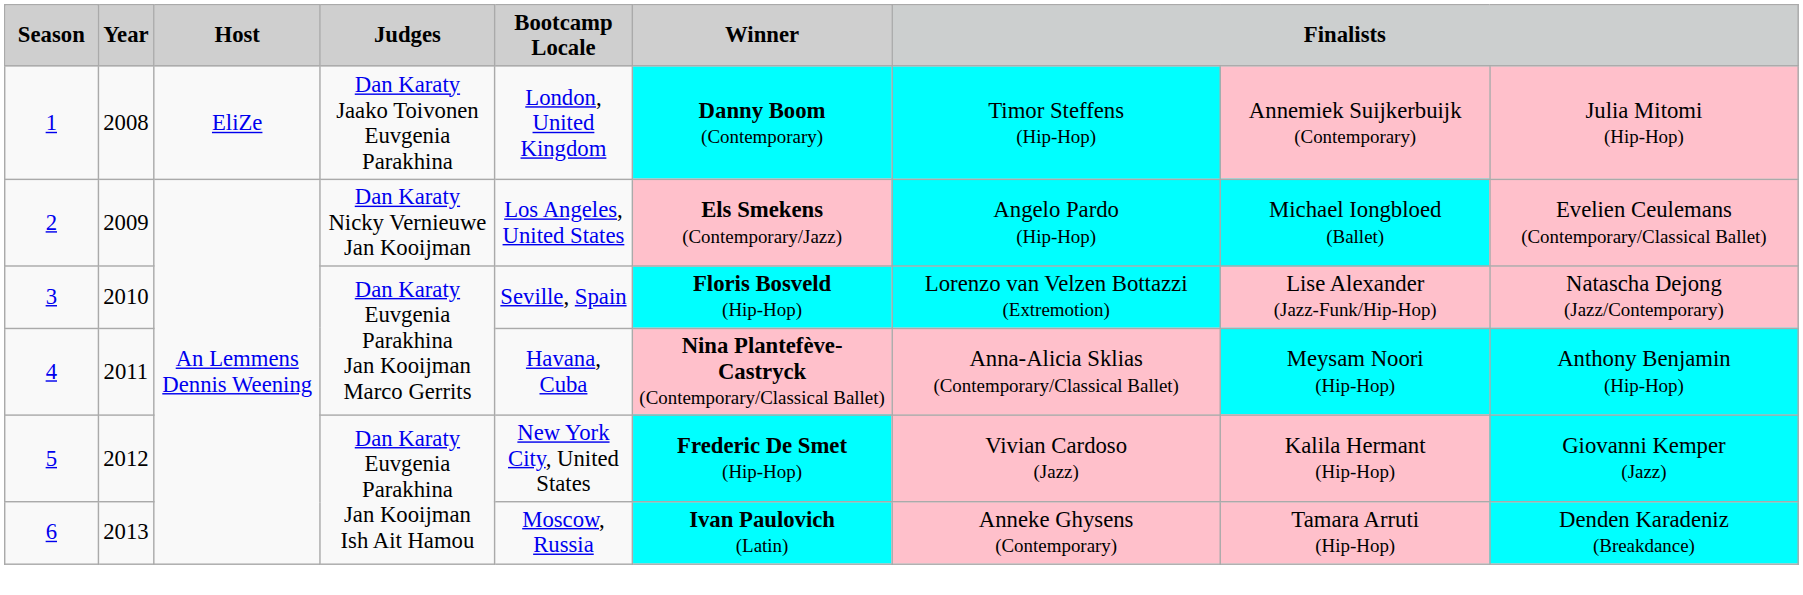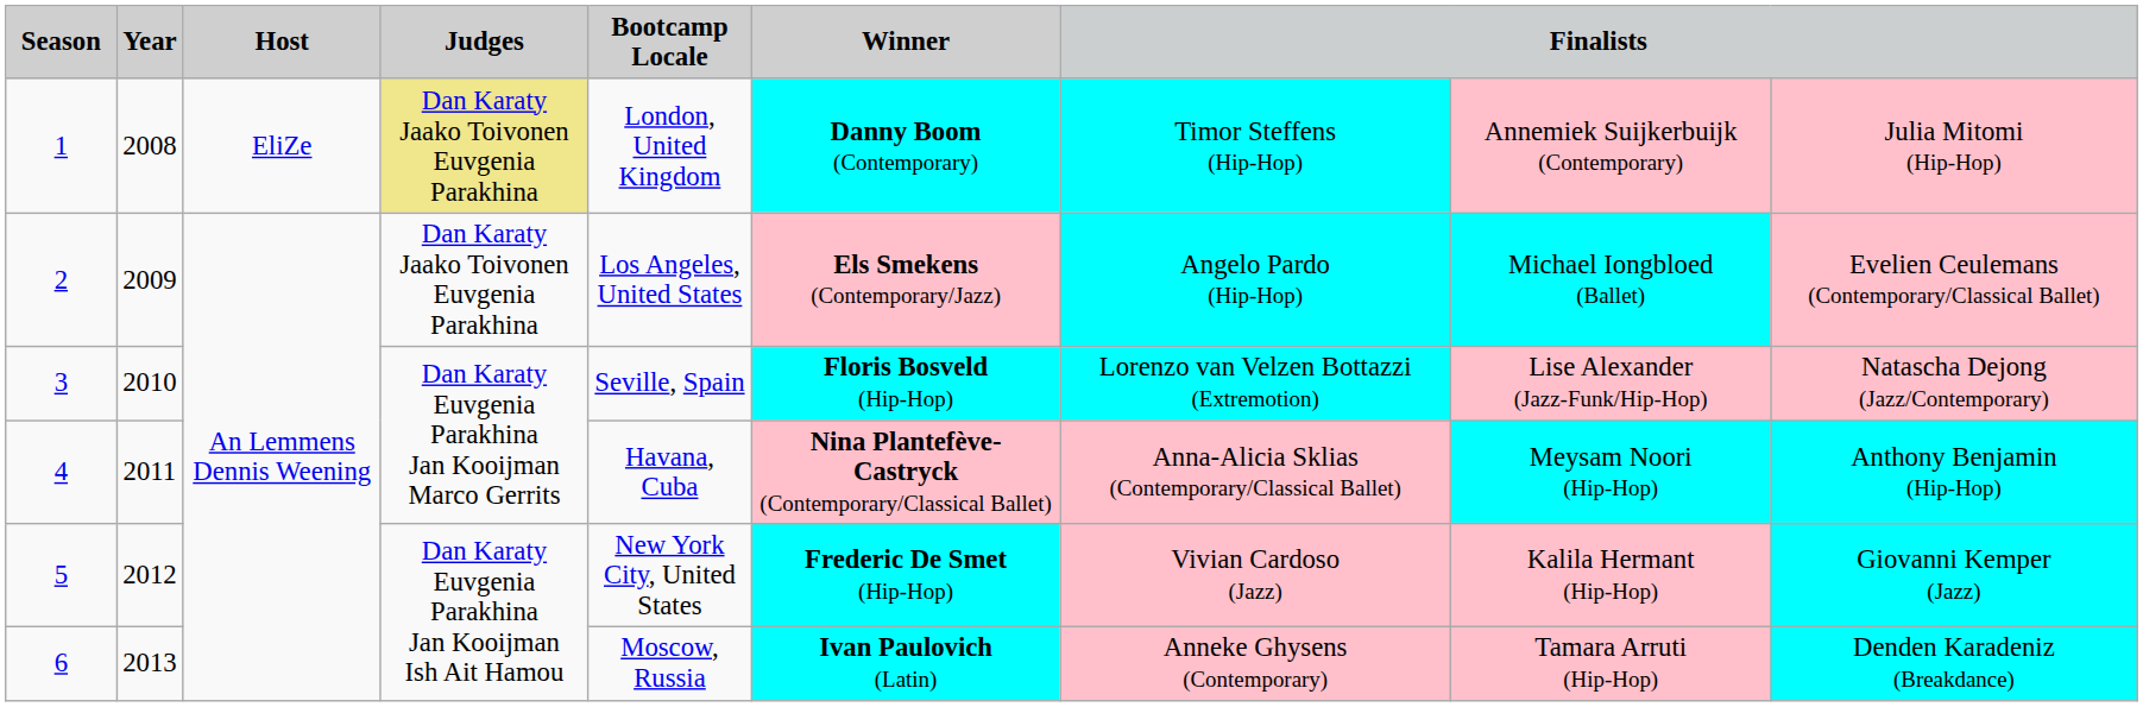1 | Judges: no background -> khaki background
2 | Judges: Dan Karaty Nicky Vernieuwe Jan Kooijman -> Dan Karaty Jaako Toivonen Euvgenia Parakhina
